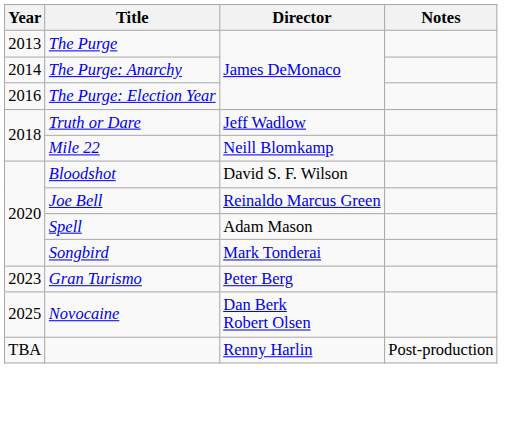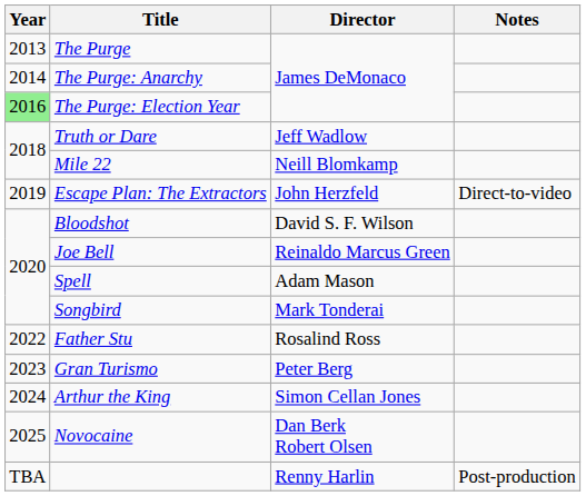The Purge: Election Year | Year: no background -> lightgreen background
+ row: 2019 | Escape Plan: The Extractors | John Herzfeld | Direct-to-video
+ row: 2022 | Father Stu | Rosalind Ross
+ row: 2024 | Arthur the King | Simon Cellan Jones
